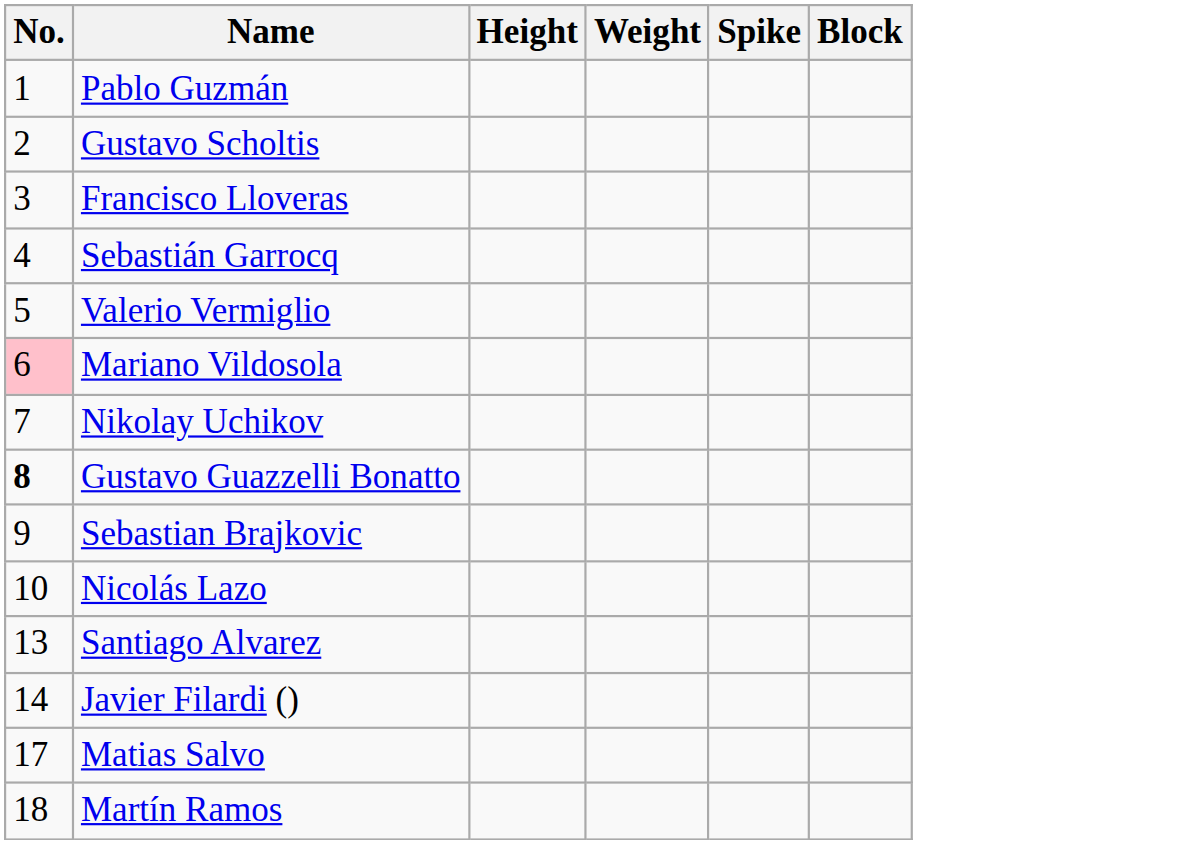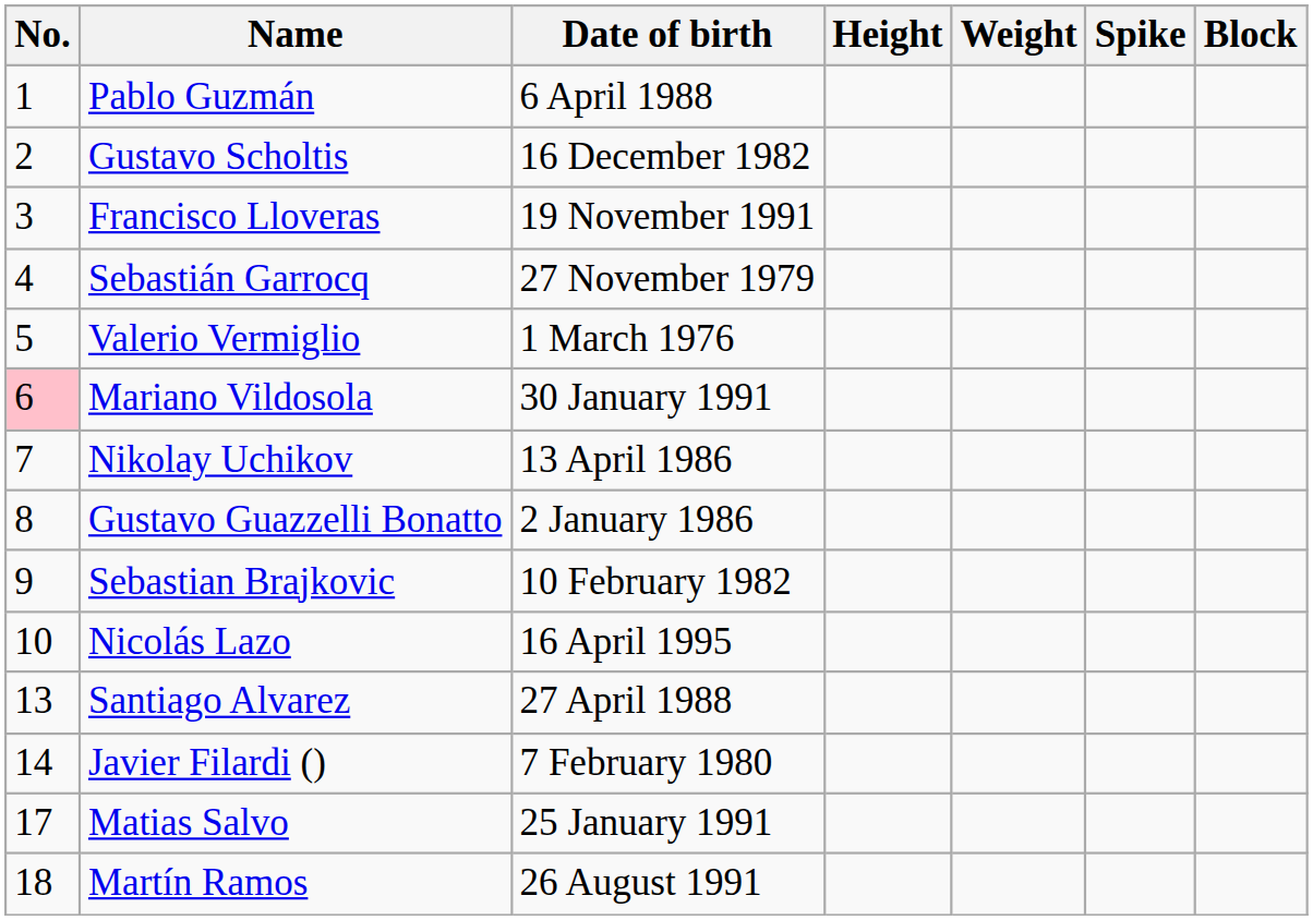+ column: Date of birth | 6 April 1988 | 16 December 1982 | 19 November 1991 | 27 November 1979 | 1 March 1976 | 30 January 1991 | 13 April 1986 | 2 January 1986 | 10 February 1982 | 16 April 1995 | 27 April 1988 | 7 February 1980 | 25 January 1991 | 26 August 1991
Gustavo Guazzelli Bonatto | No.: bold -> normal
